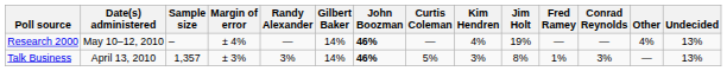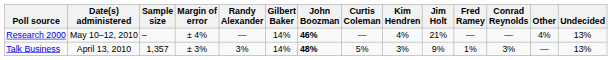Research 2000 | Jim Holt: 19% -> 21%
Talk Business | John Boozman: 46% -> 48%
Talk Business | Jim Holt: 8% -> 9%
